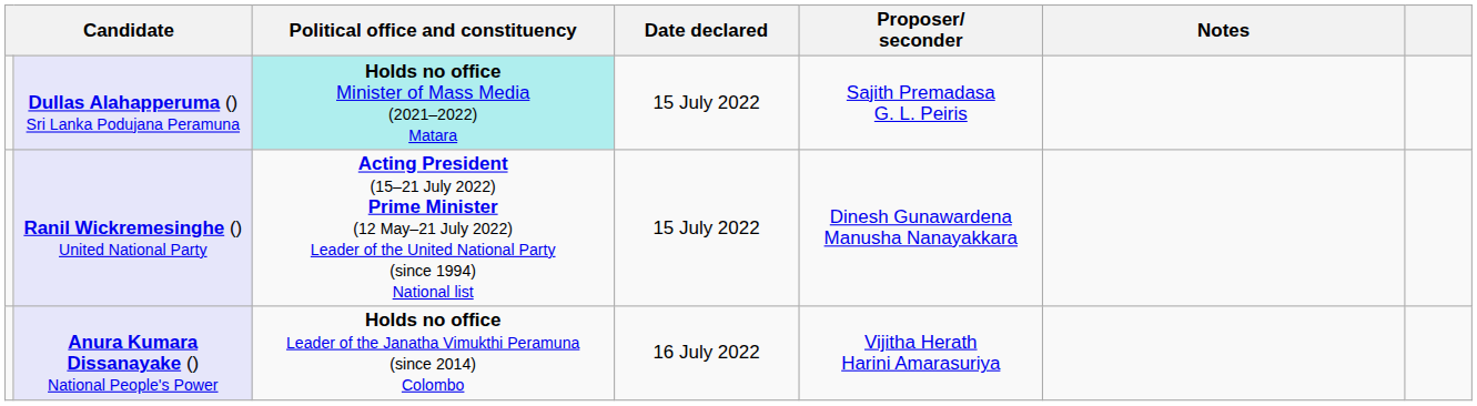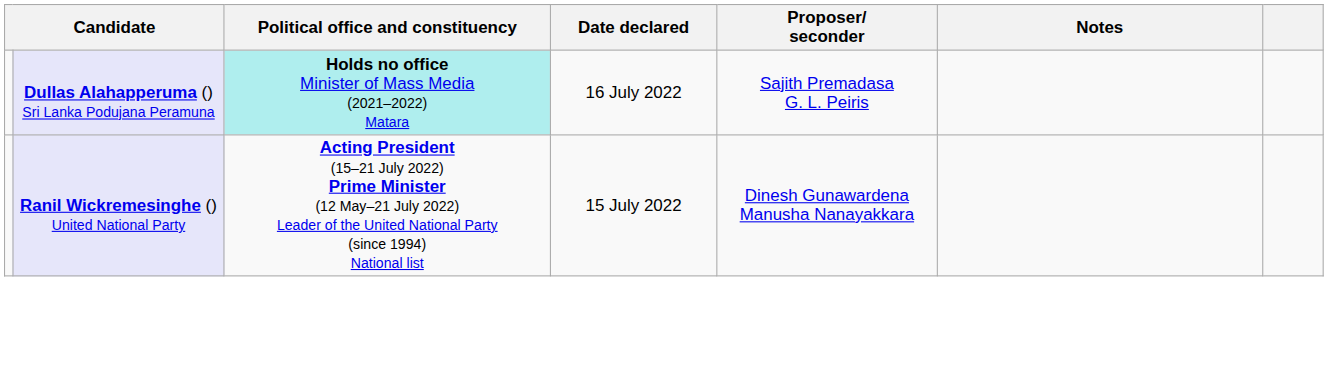Dullas Alahapperuma () Sri Lanka Podujana Peramuna | Date declared: 15 July 2022 -> 16 July 2022
- row: Anura Kumara Dissanayake () National People's Power | Holds no office Leader of the Janatha Vimukthi Peramuna (since 2014) Colombo | 16 July 2022 | Vijitha Herath Harini Amarasuriya
